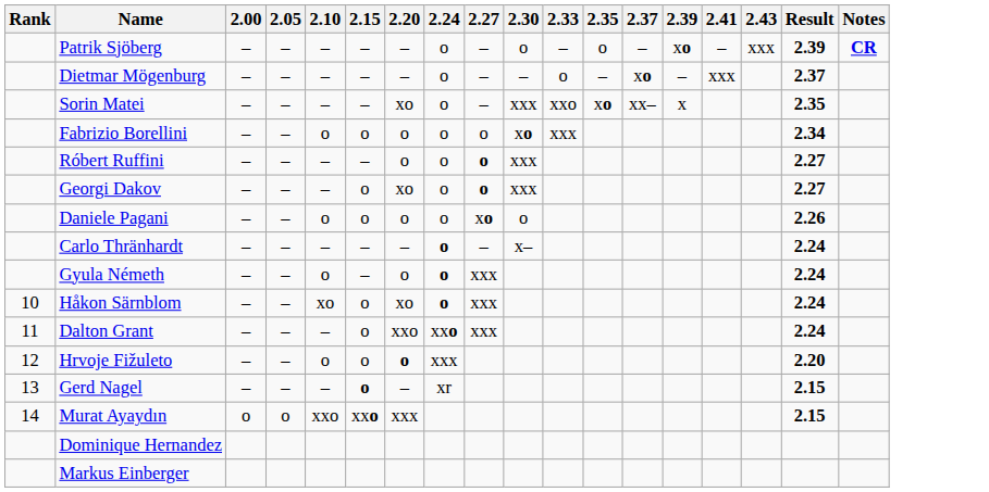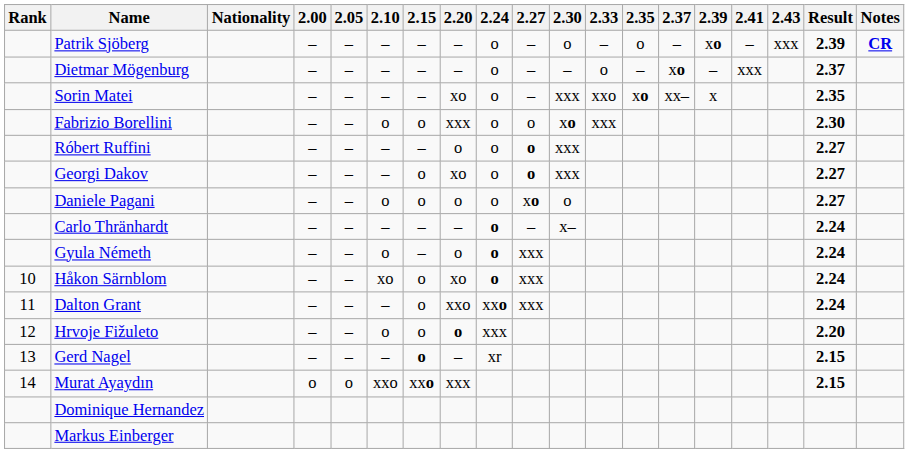+ column: Nationality
Fabrizio Borellini | 2.20: o -> xxx
Fabrizio Borellini | Result: 2.34 -> 2.30
Daniele Pagani | Result: 2.26 -> 2.27
